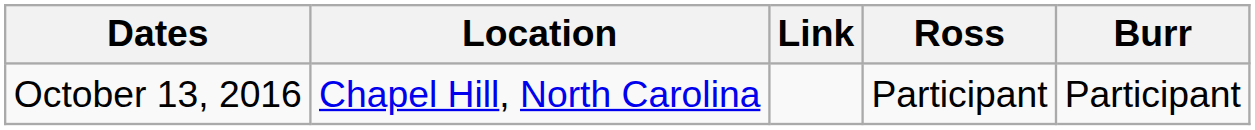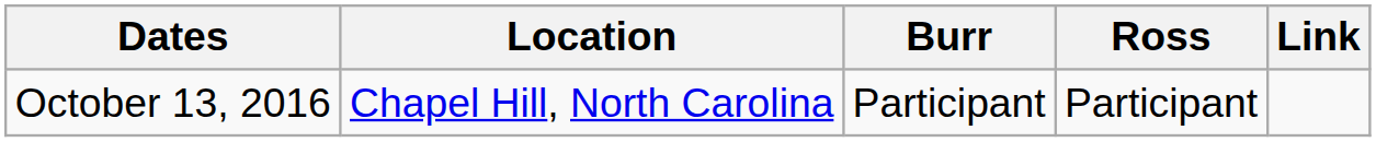columns swapped: Burr <-> Link
